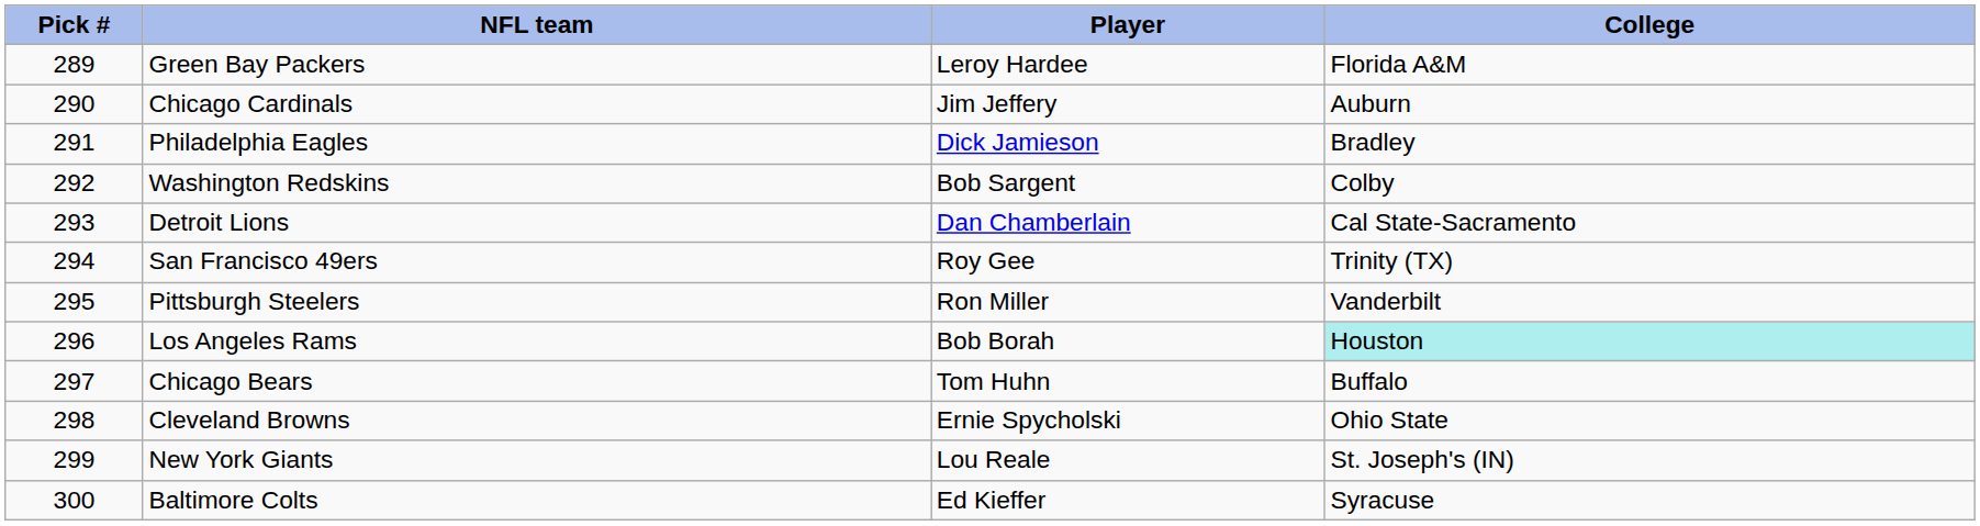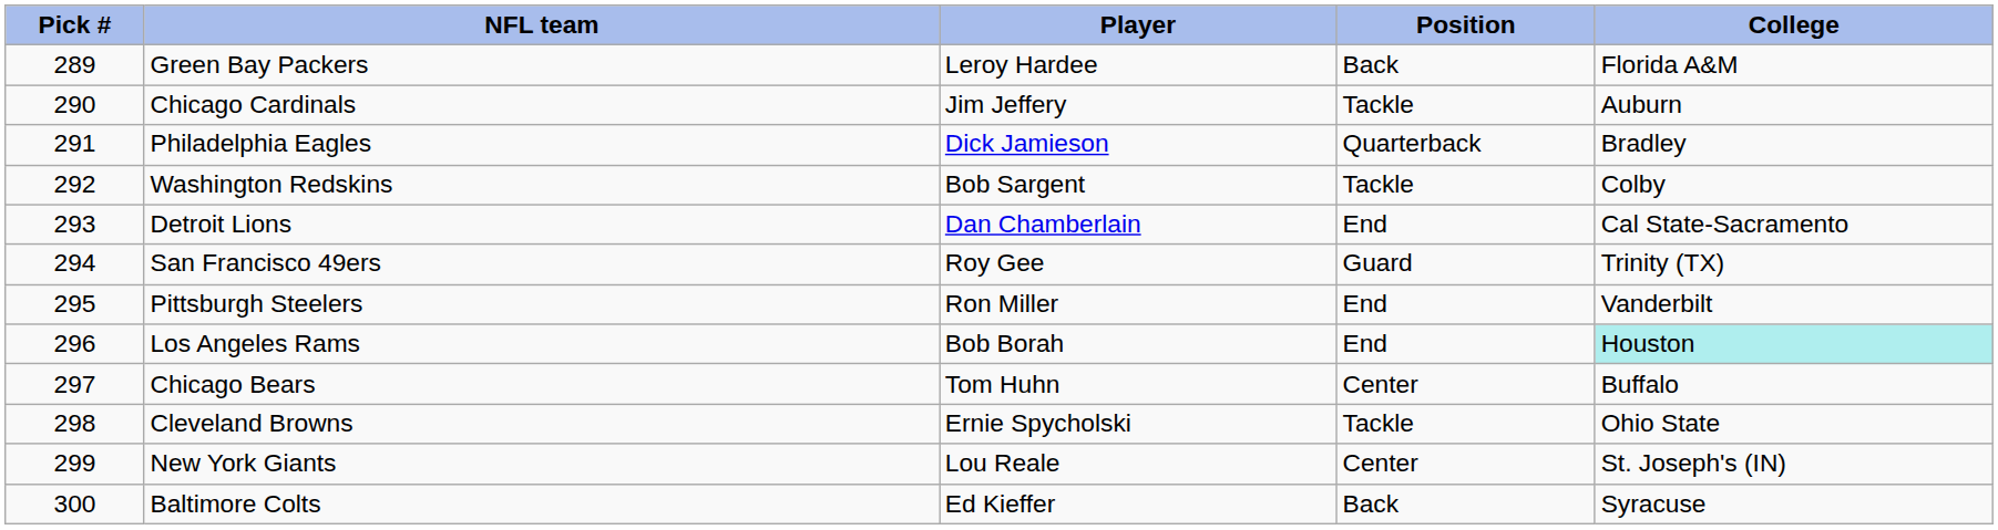+ column: Position | Back | Tackle | Quarterback | Tackle | End | Guard | End | End | Center | Tackle | Center | Back
